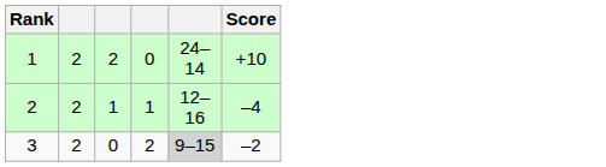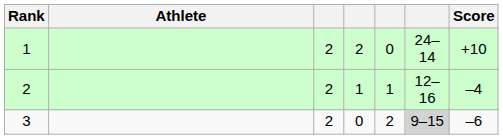+ column: Athlete
3 | Score: –2 -> –6
